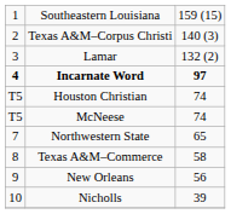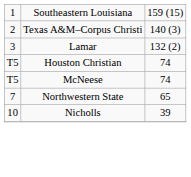- row: 4 | Incarnate Word | 97
- row: 8 | Texas A&M–Commerce | 58
- row: 9 | New Orleans | 56
